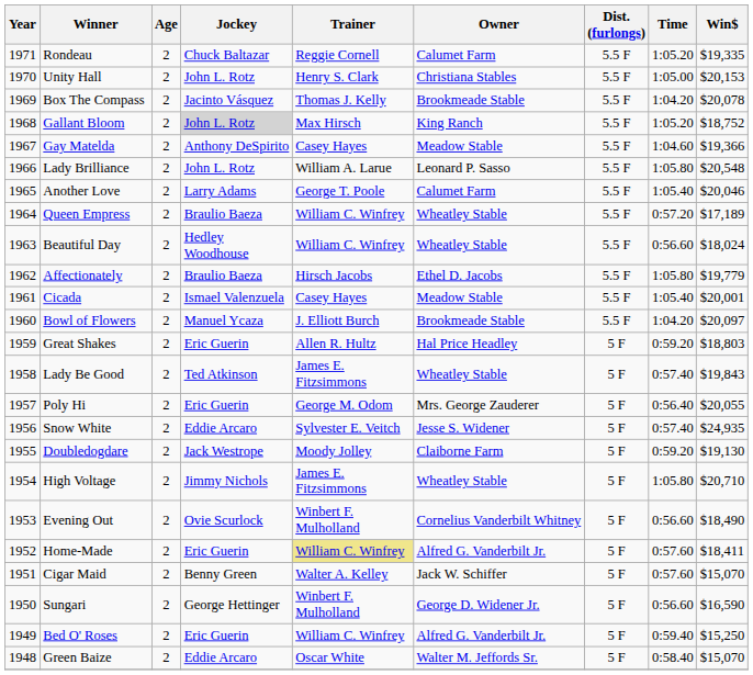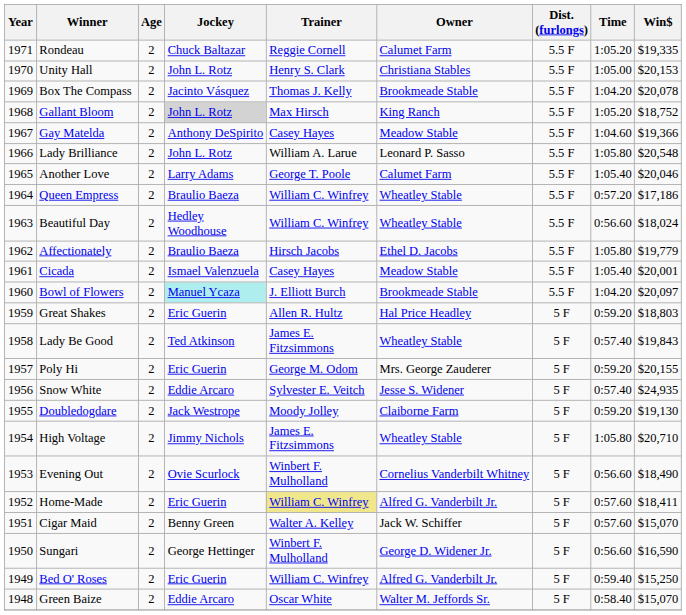Queen Empress | Win$: $17,189 -> $17,186
Bowl of Flowers | Jockey: no background -> paleturquoise background
Poly Hi | Time: 0:56.40 -> 0:59.20
Poly Hi | Win$: $20,055 -> $20,155
